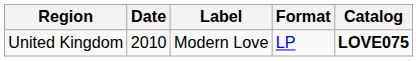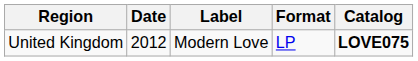United Kingdom | Date: 2010 -> 2012
